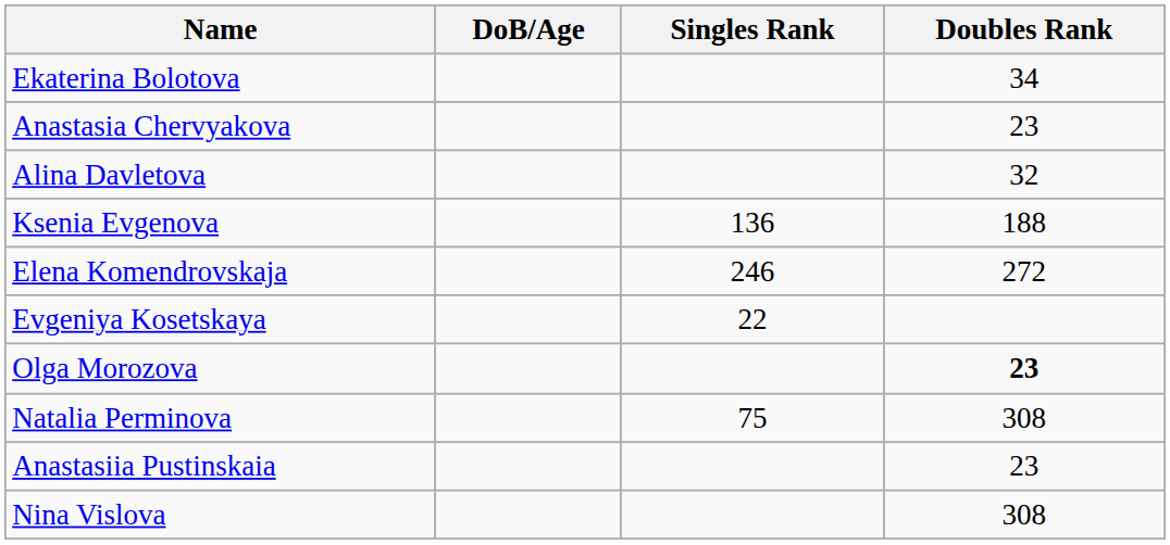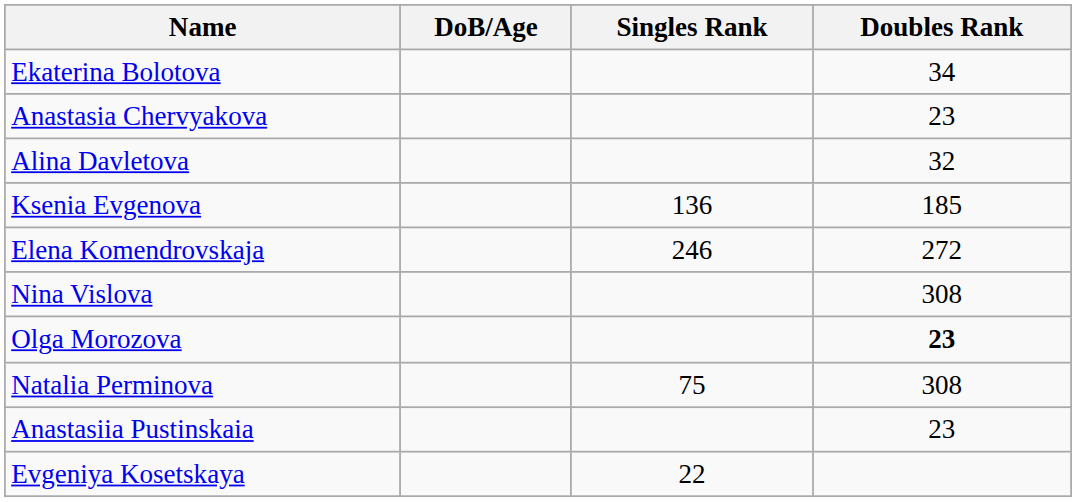Ksenia Evgenova | Doubles Rank: 188 -> 185
rows swapped: Evgeniya Kosetskaya <-> Nina Vislova
